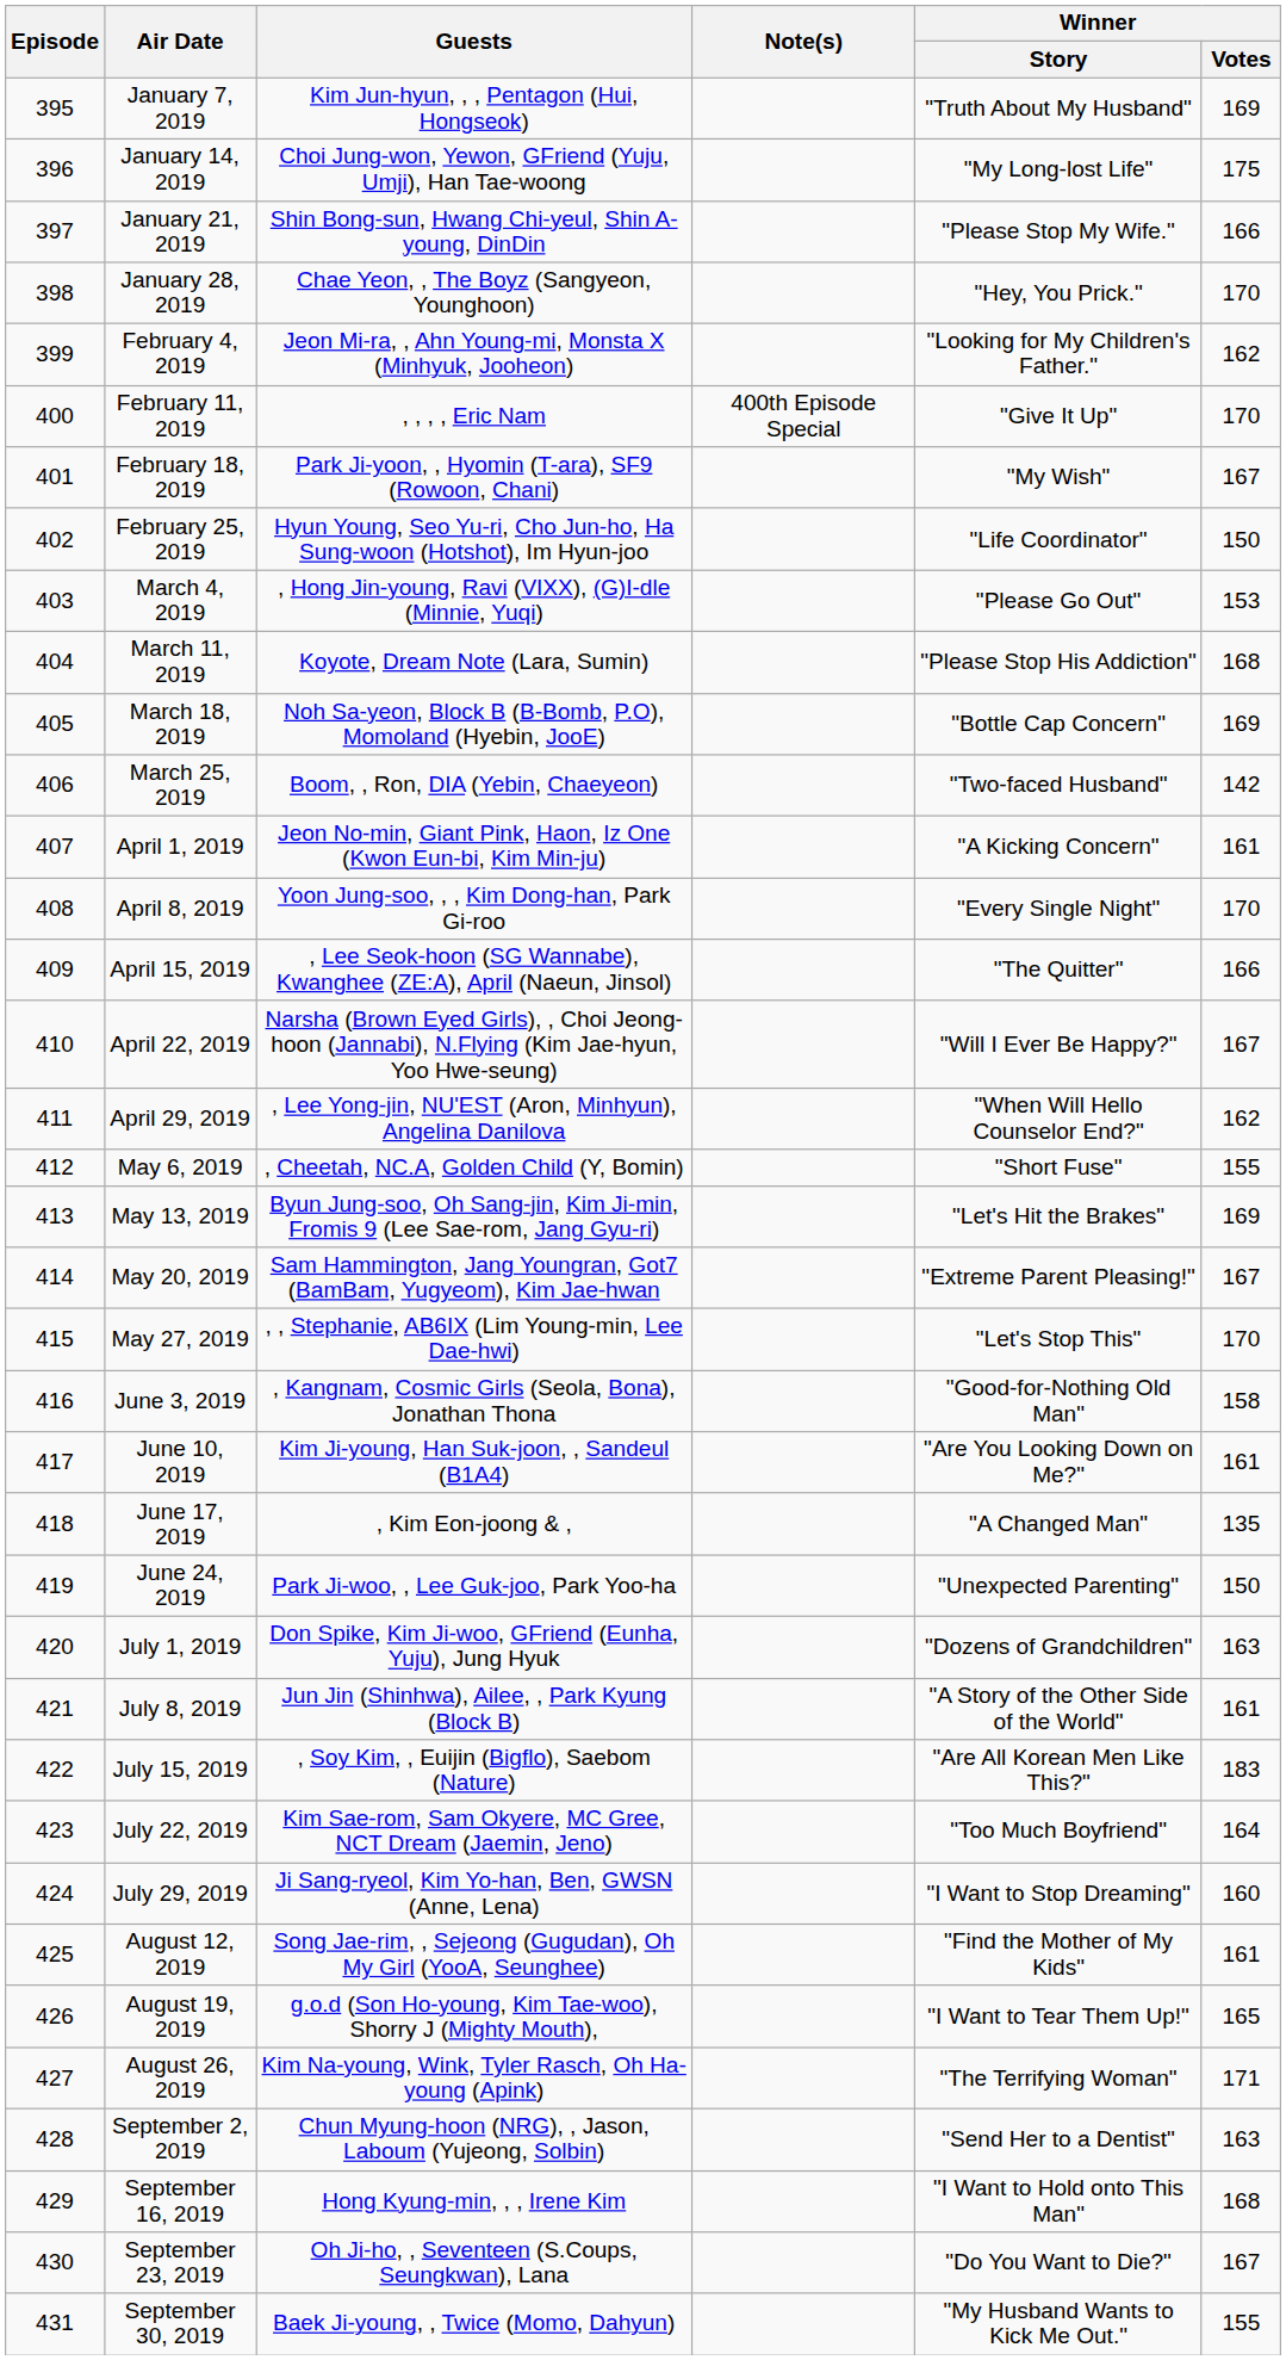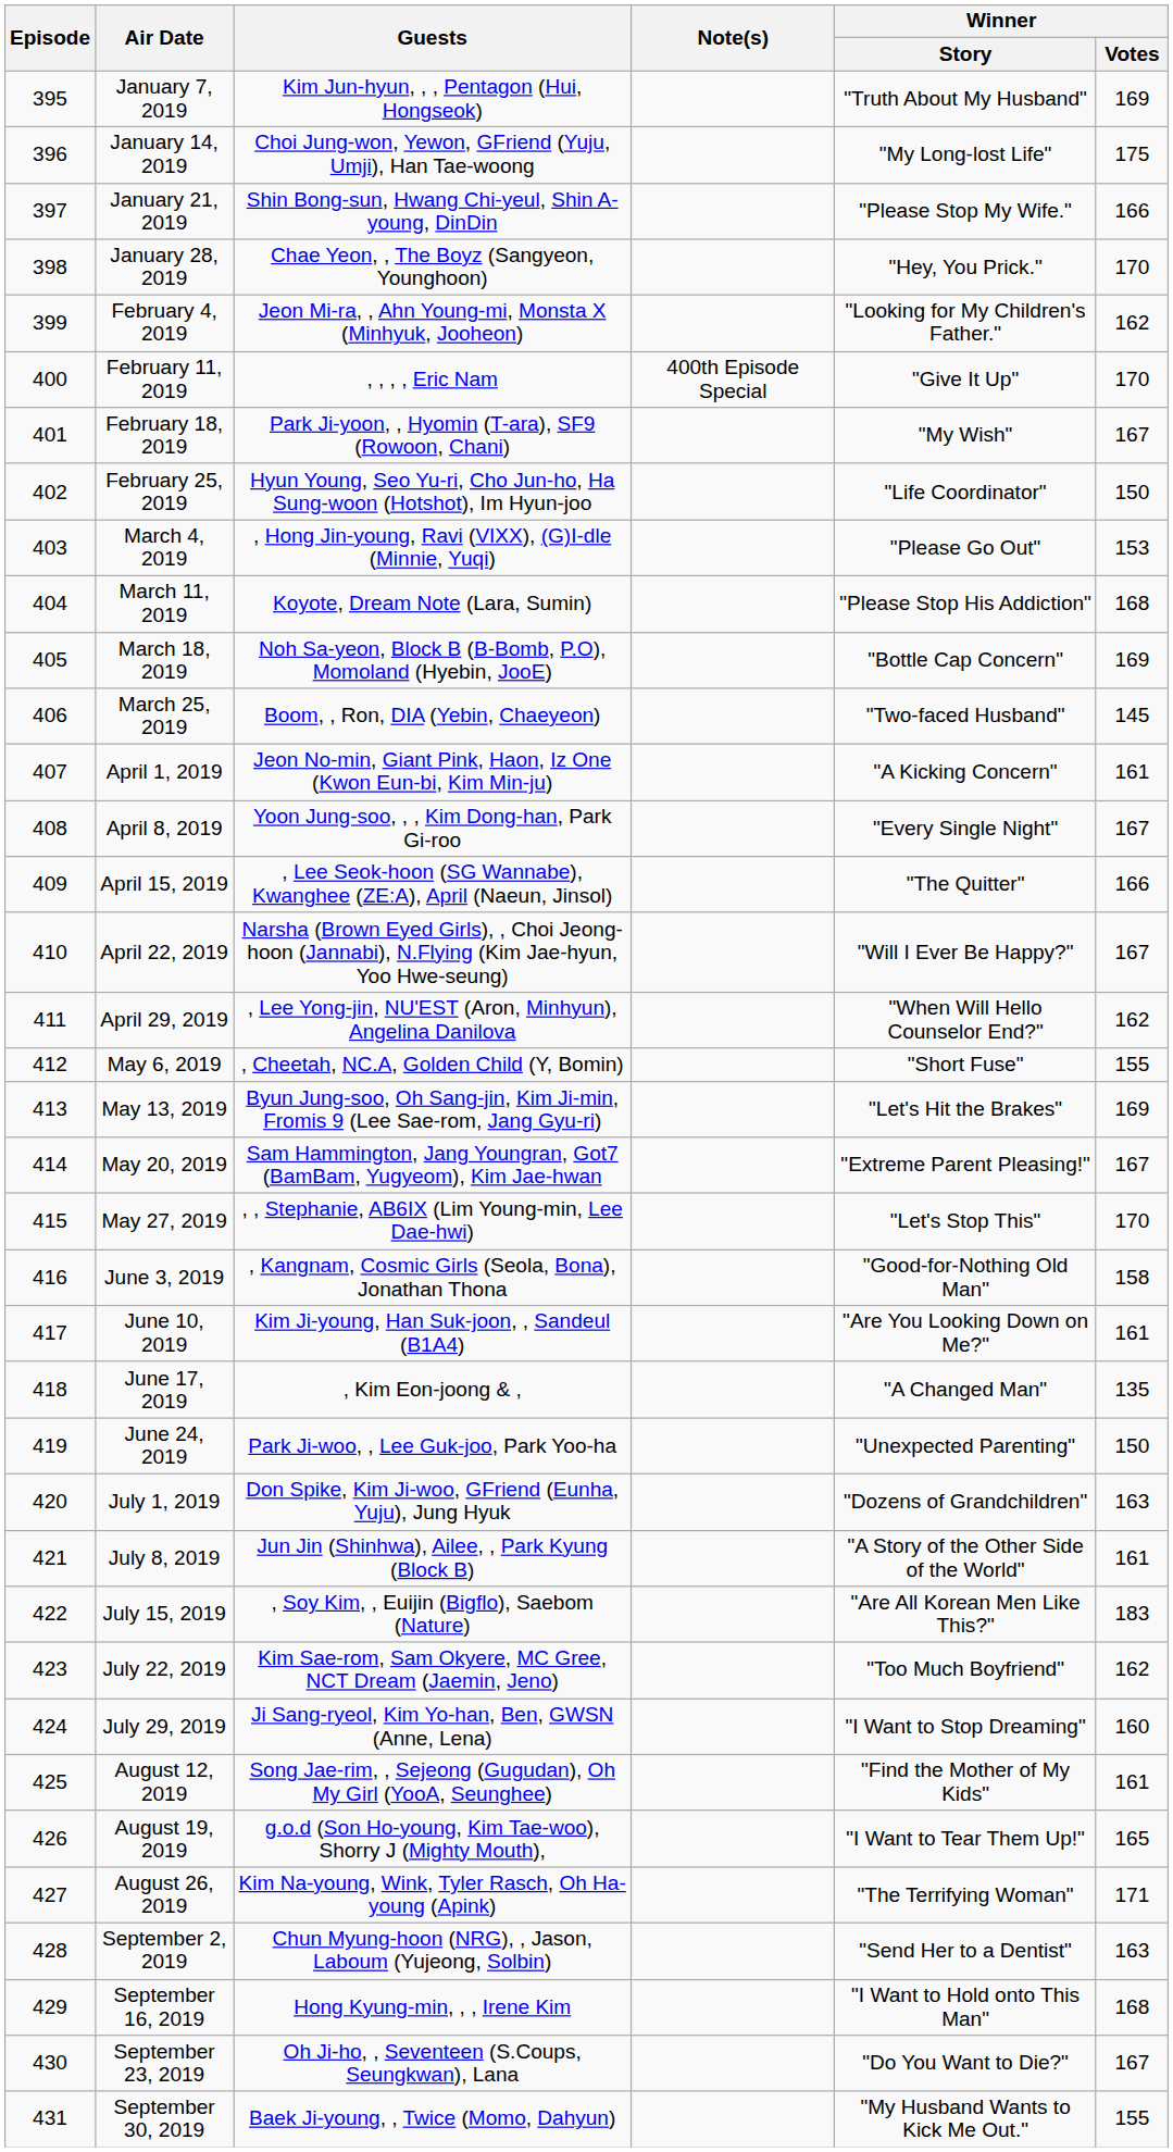March 25, 2019 | Winner / Votes: 142 -> 145
April 8, 2019 | Winner / Votes: 170 -> 167
July 22, 2019 | Winner / Votes: 164 -> 162
